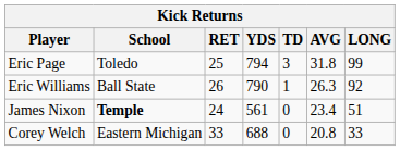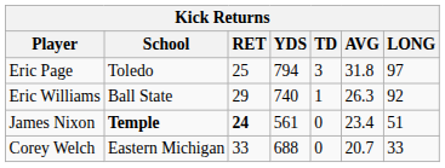Eric Page | LONG: 99 -> 97
Eric Williams | RET: 26 -> 29
Eric Williams | YDS: 790 -> 740
James Nixon | RET: normal -> bold
Corey Welch | AVG: 20.8 -> 20.7
